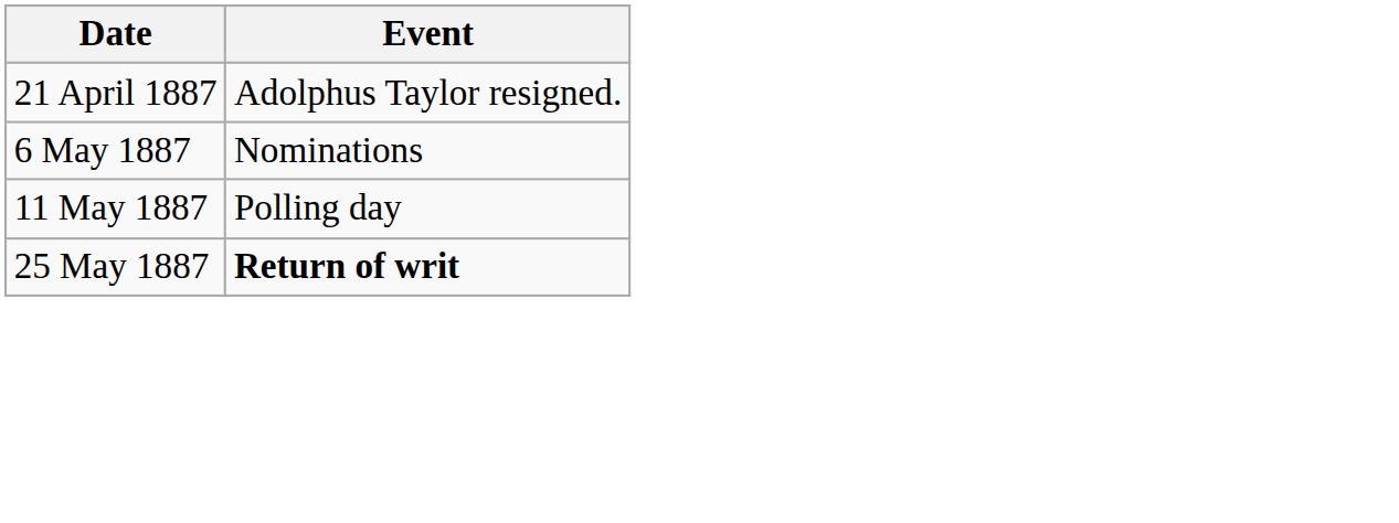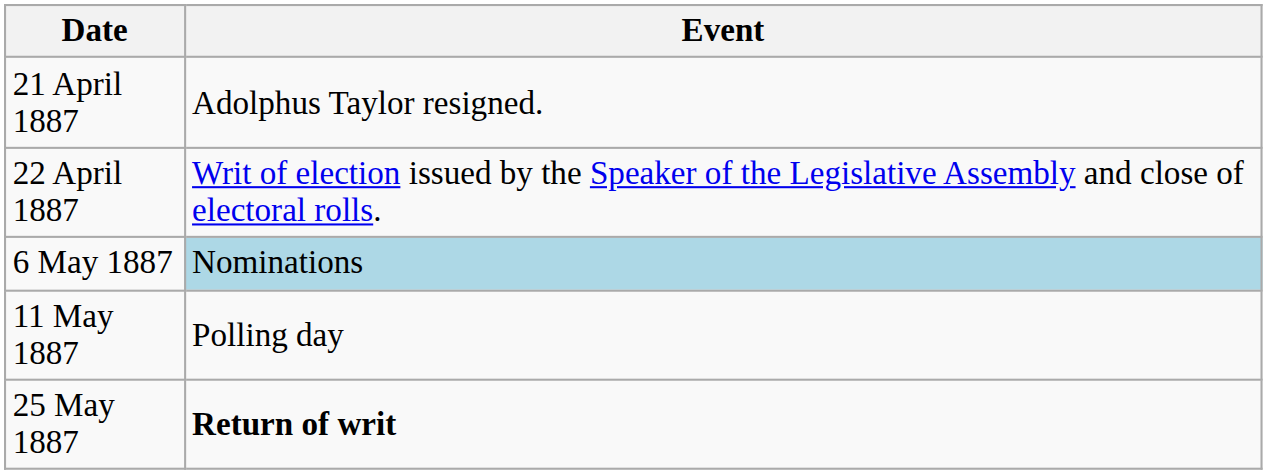+ row: 22 April 1887 | Writ of election issued by the Speaker of the Legislative Assembly and close of electoral rolls.
6 May 1887 | Event: no background -> lightblue background
